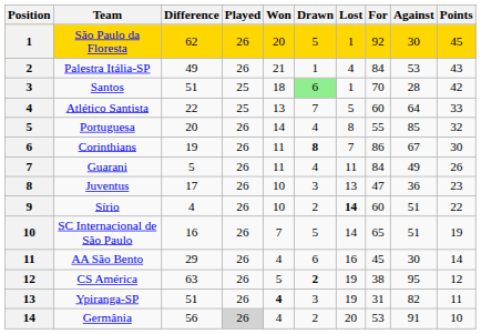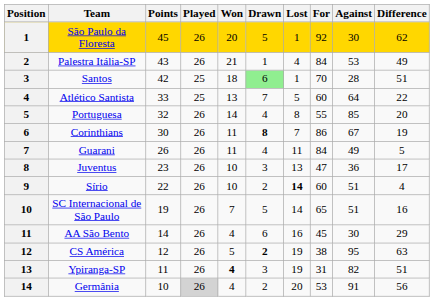columns swapped: Points <-> Difference
